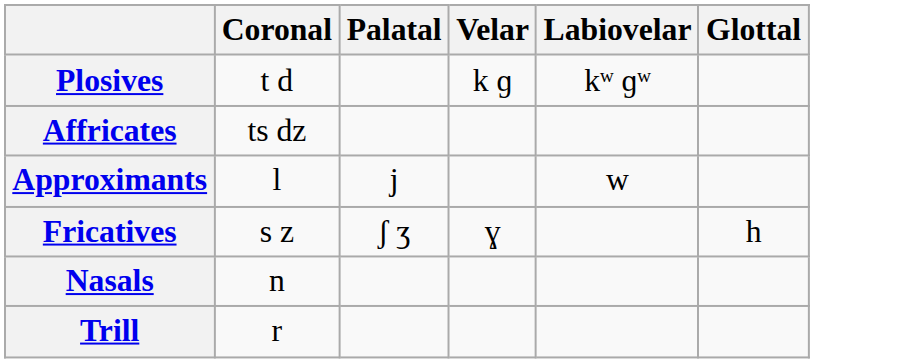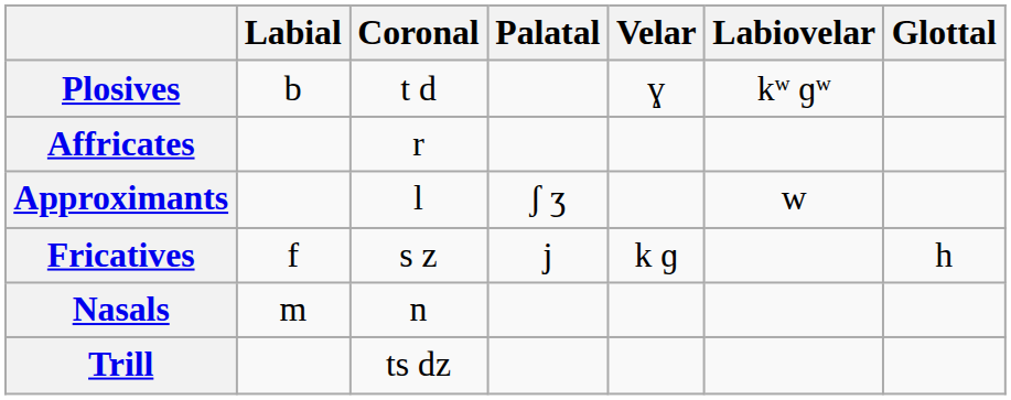+ column: Labial | b | f | m
Plosives | Velar: k ɡ -> ɣ
Affricates | Coronal: ts dz -> r
Approximants | Palatal: j -> ʃ ʒ
Fricatives | Palatal: ʃ ʒ -> j
Fricatives | Velar: ɣ -> k ɡ
Trill | Coronal: r -> ts dz
